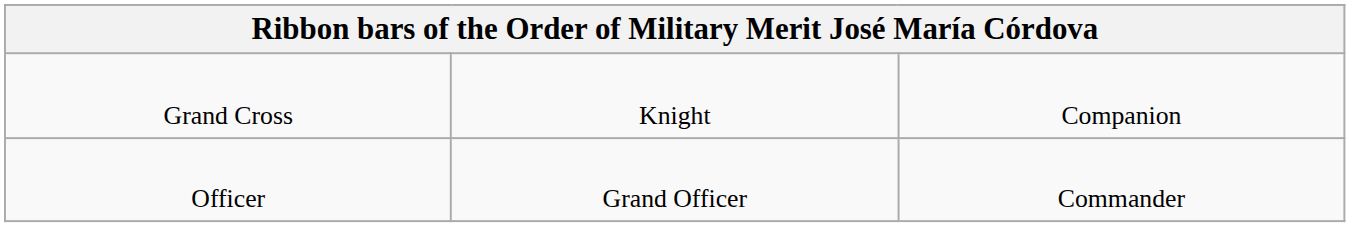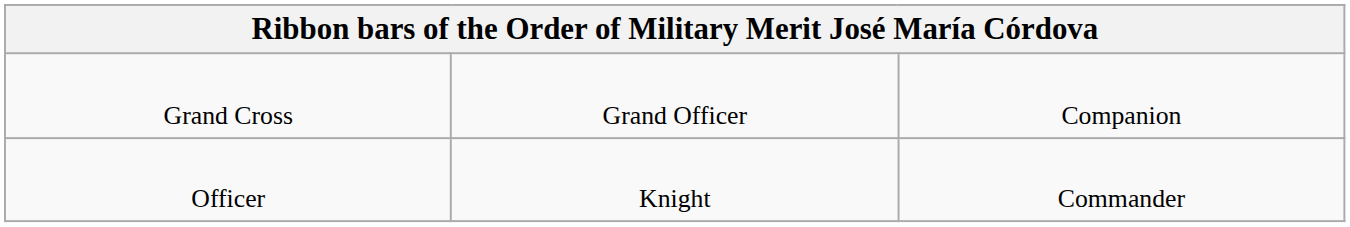Grand Cross | column 2: Knight -> Grand Officer
Officer | column 2: Grand Officer -> Knight
